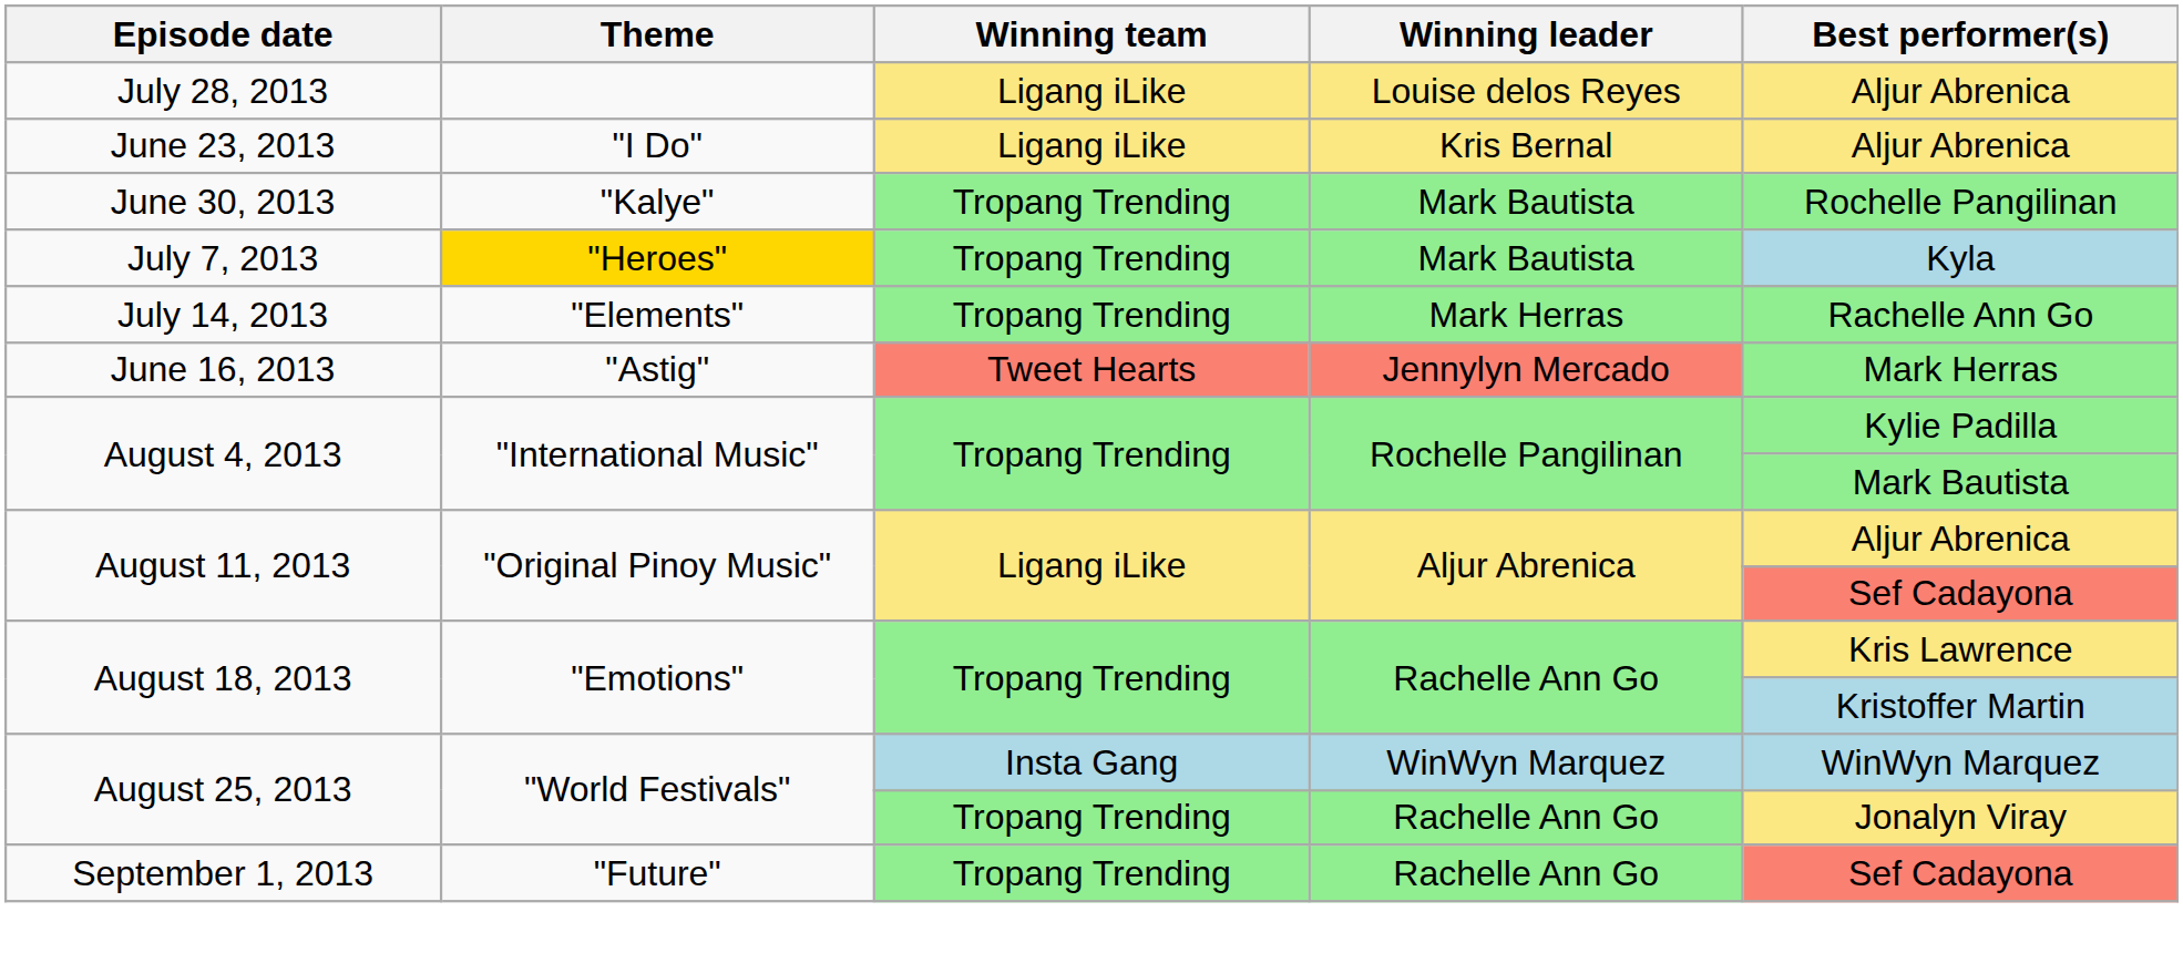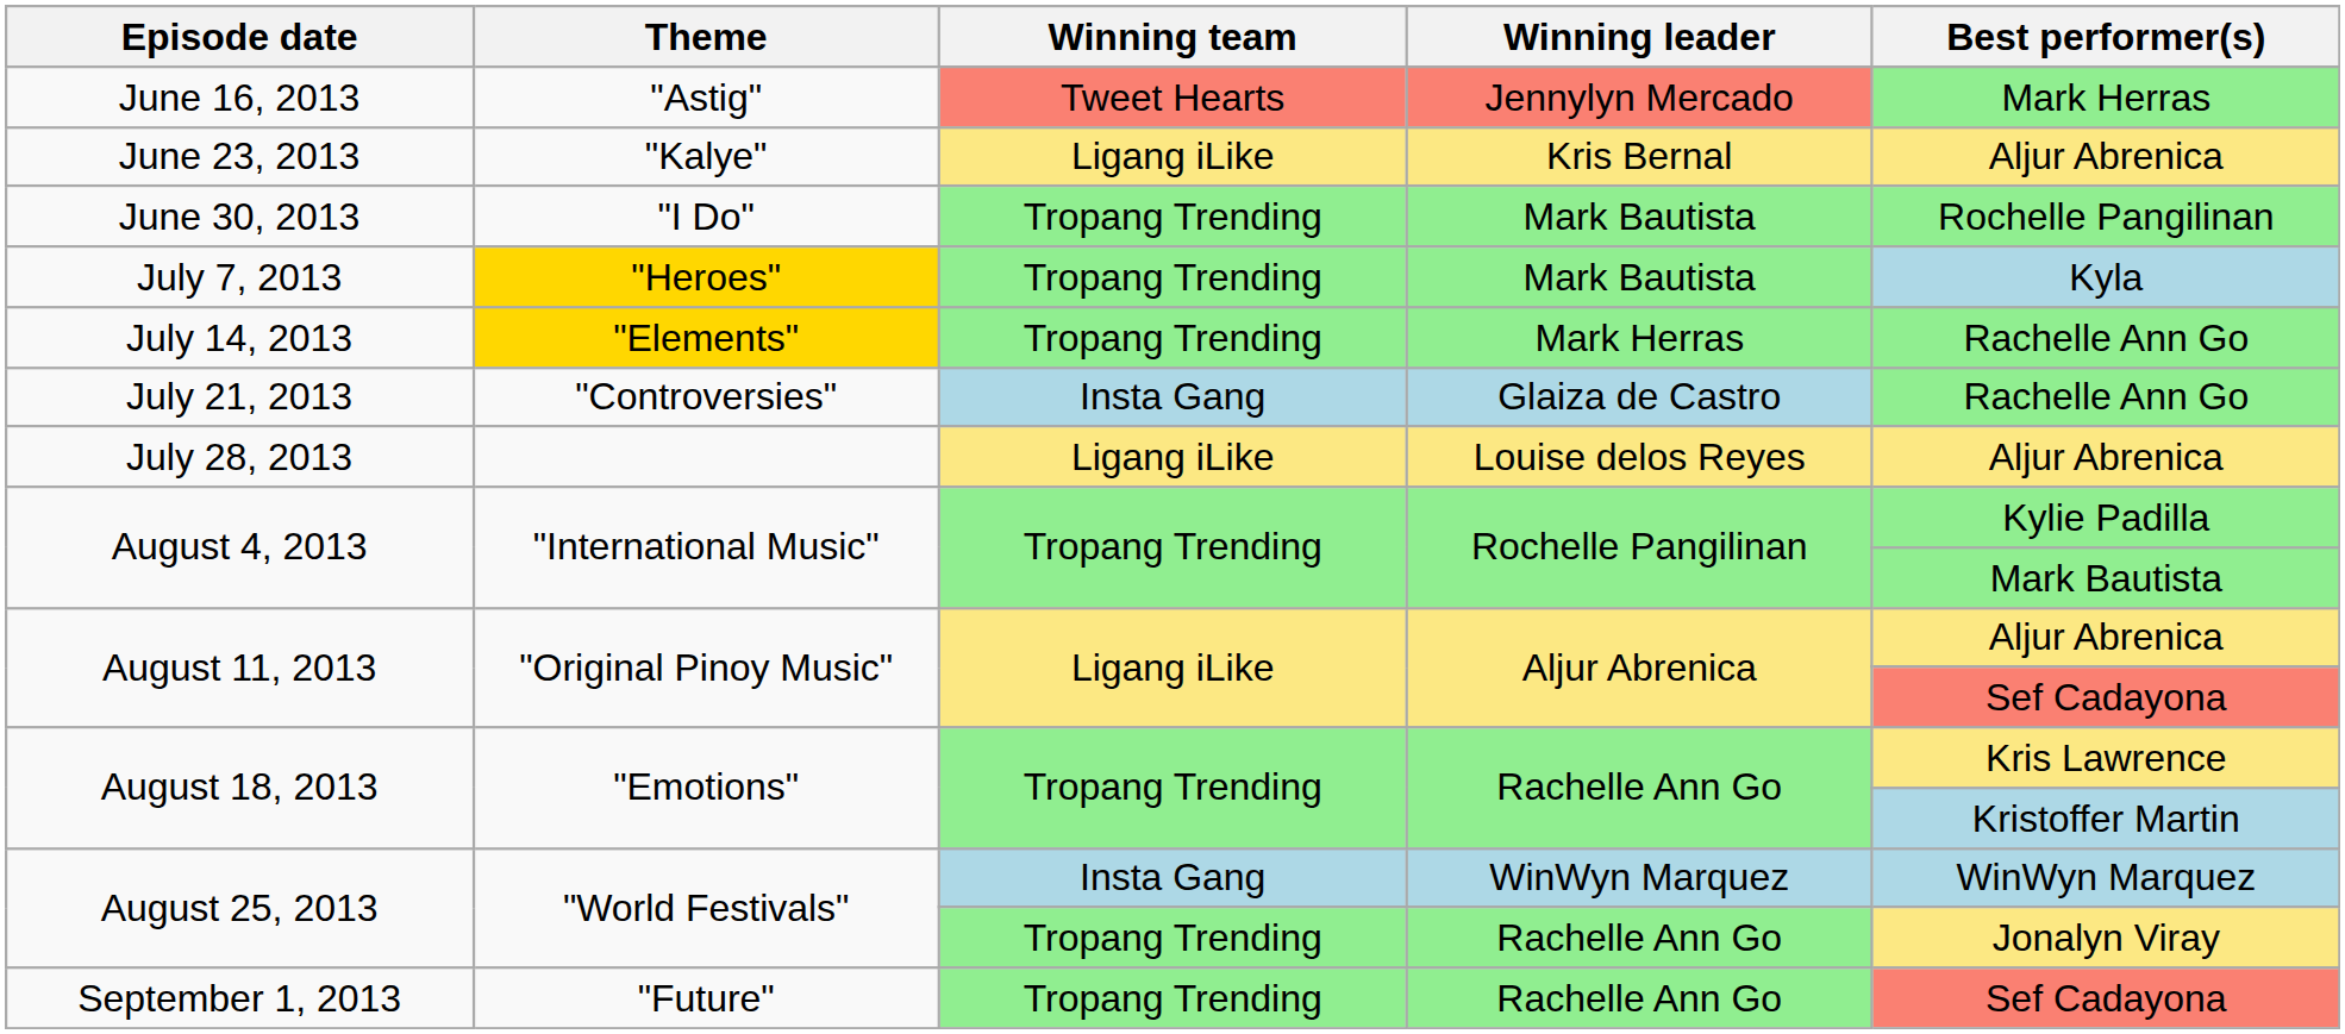rows swapped: June 16, 2013 <-> July 28, 2013
June 23, 2013 | Theme: "I Do" -> "Kalye"
June 30, 2013 | Theme: "Kalye" -> "I Do"
July 14, 2013 | Theme: no background -> gold background
+ row: July 21, 2013 | "Controversies" | Insta Gang | Glaiza de Castro | Rachelle Ann Go
